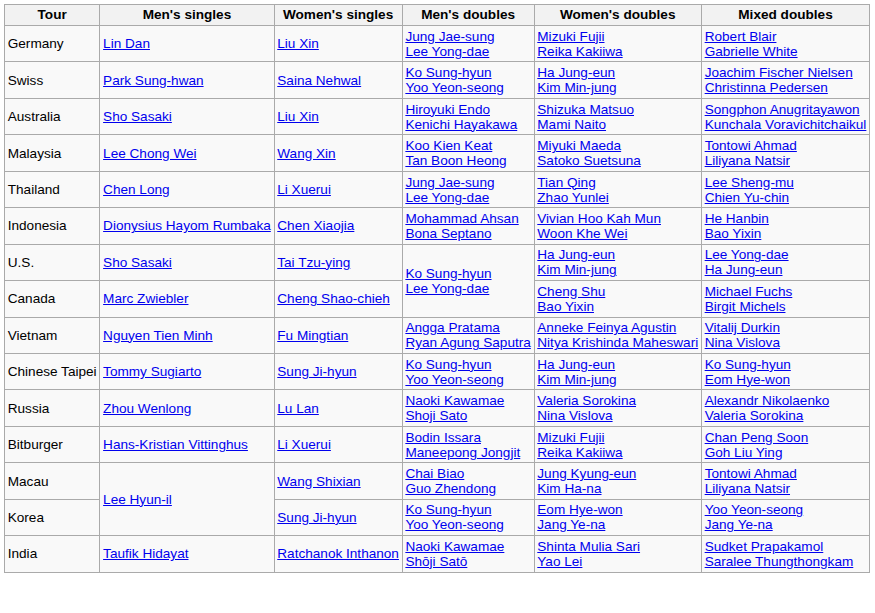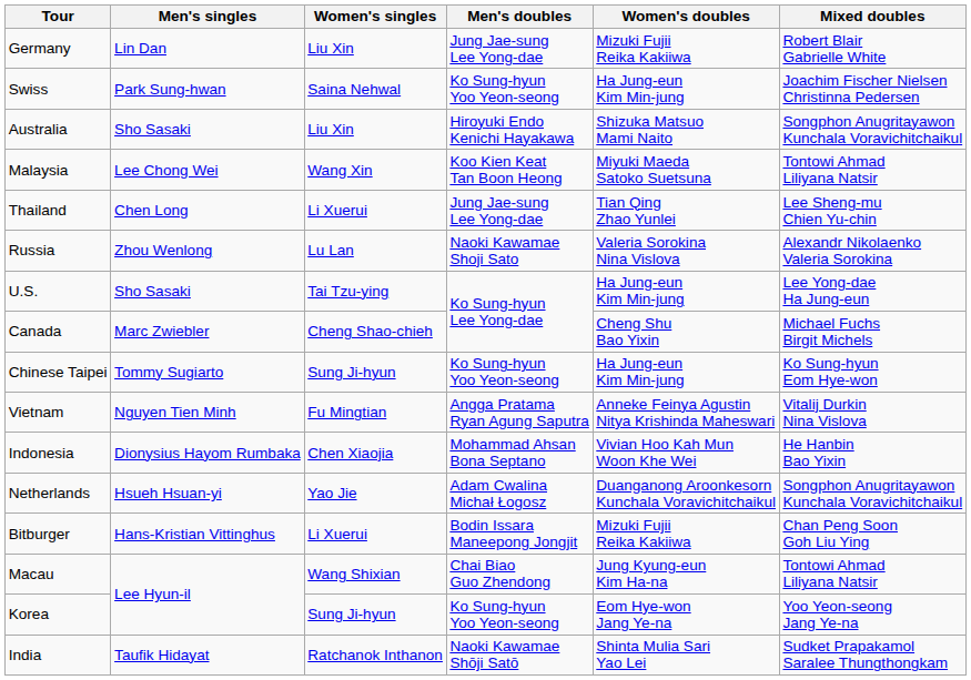rows swapped: Russia <-> Indonesia
rows swapped: Vietnam <-> Chinese Taipei
+ row: Netherlands | Hsueh Hsuan-yi | Yao Jie | Adam Cwalina Michał Łogosz | Duanganong Aroonkesorn Kunchala Voravichitchaikul | Songphon Anugritayawon Kunchala Voravichitchaikul
